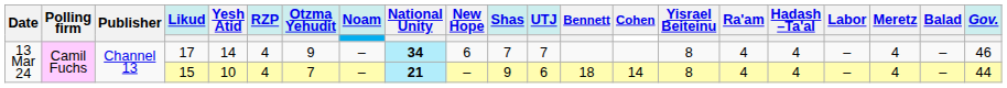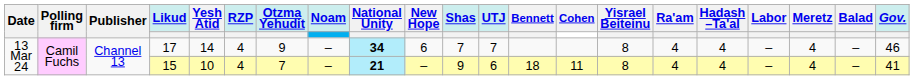15 | Cohen: 14 -> 11
15 | Gov.: 44 -> 41
